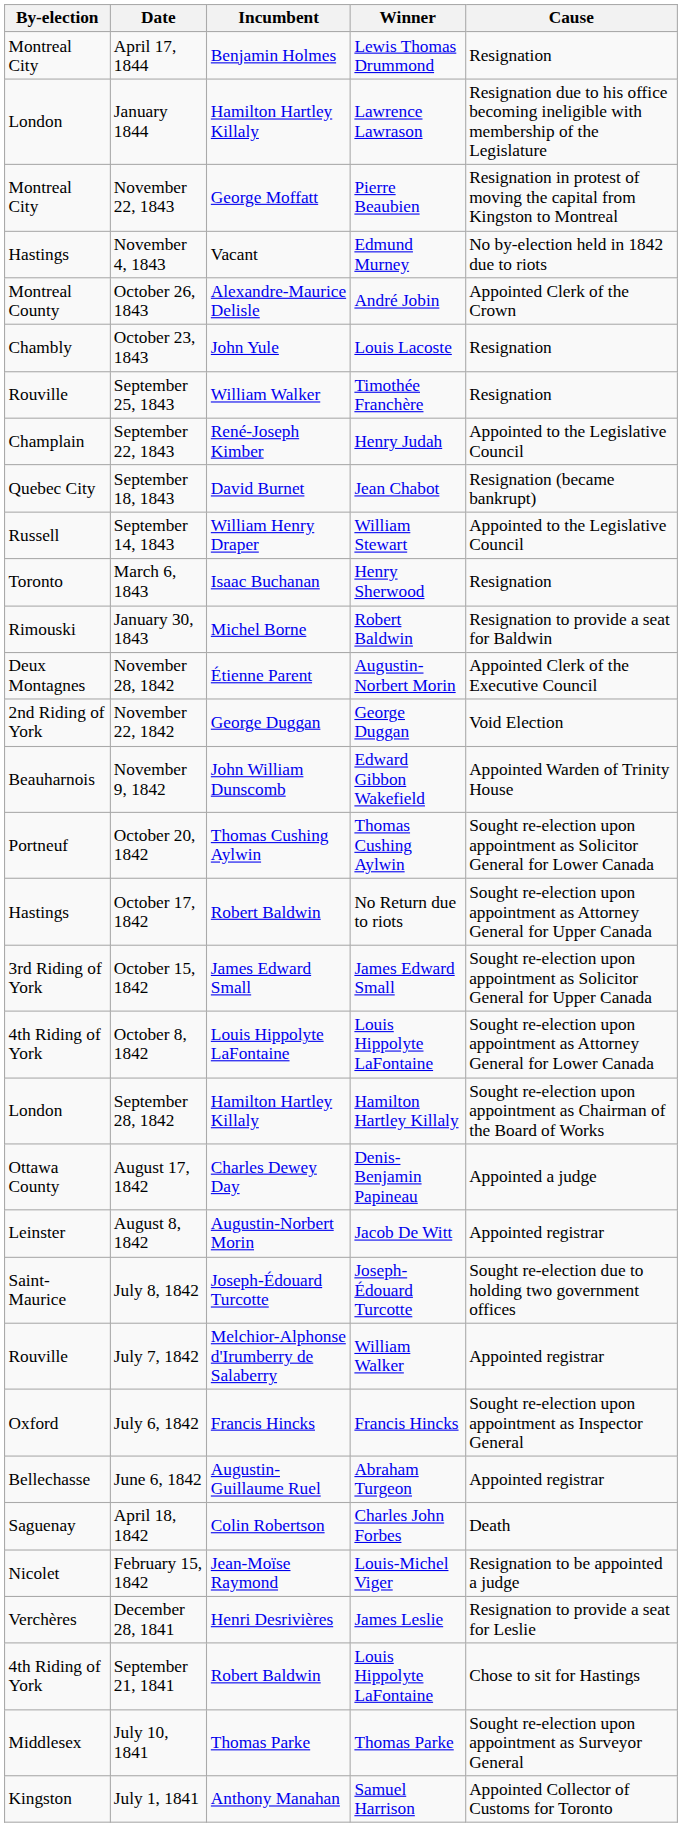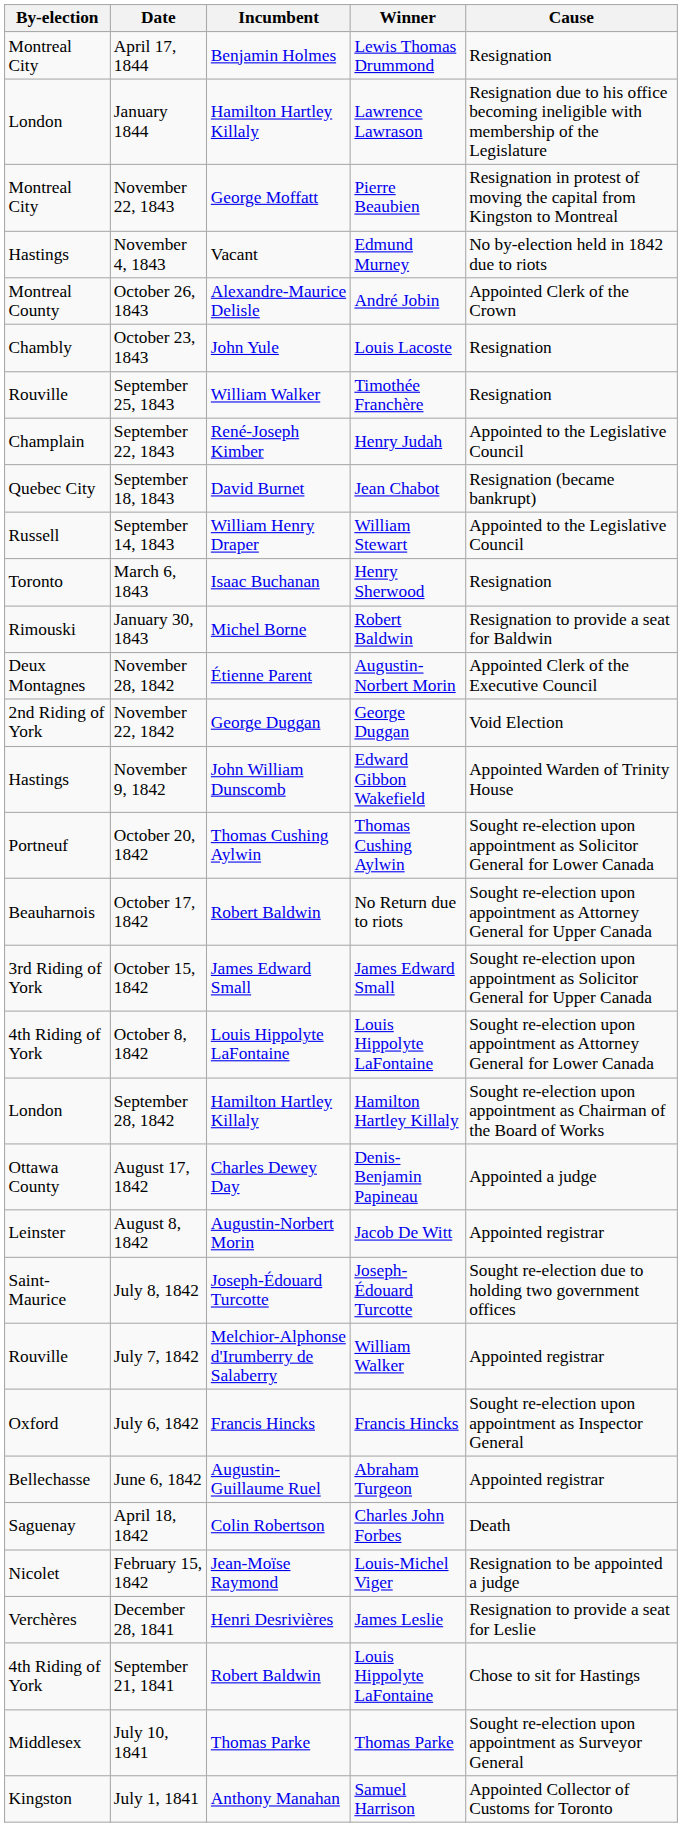November 9, 1842 | By-election: Beauharnois -> Hastings
October 17, 1842 | By-election: Hastings -> Beauharnois
